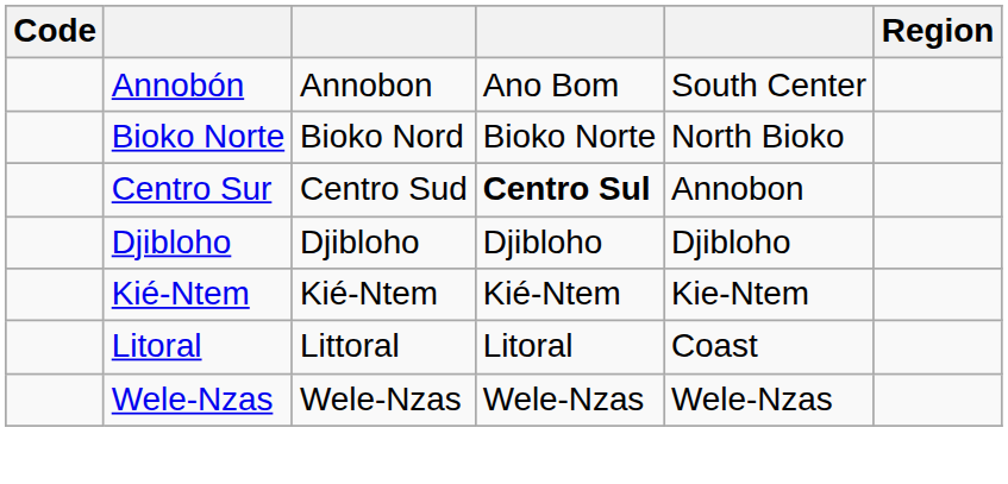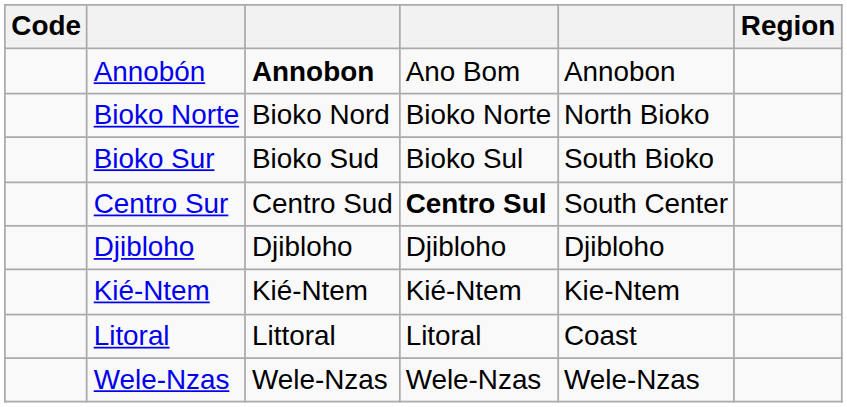Annobón | column 3: normal -> bold
Annobón | column 5: South Center -> Annobon
+ row: Bioko Sur | Bioko Sud | Bioko Sul | South Bioko
Centro Sur | column 5: Annobon -> South Center
